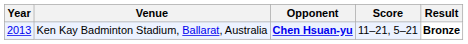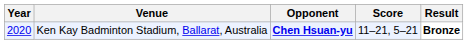Ken Kay Badminton Stadium, Ballarat, Australia | Year: 2013 -> 2020
